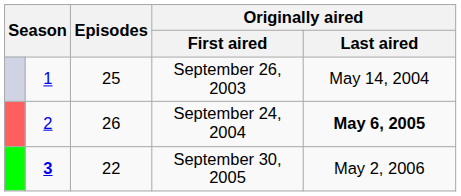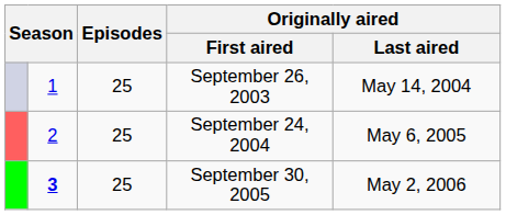September 24, 2004 | Episodes: 26 -> 25
September 24, 2004 | Originally aired / Last aired: bold -> normal
September 30, 2005 | Episodes: 22 -> 25
